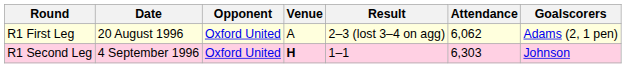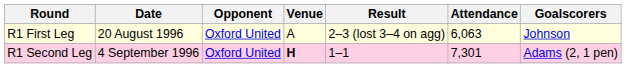R1 First Leg | Attendance: 6,062 -> 6,063
R1 First Leg | Goalscorers: Adams (2, 1 pen) -> Johnson
R1 Second Leg | Attendance: 6,303 -> 7,301
R1 Second Leg | Goalscorers: Johnson -> Adams (2, 1 pen)
